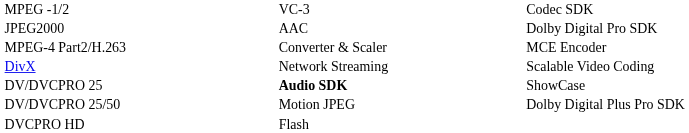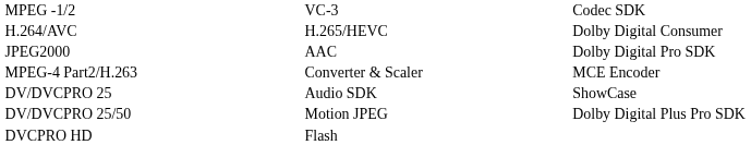+ row: H.264/AVC | H.265/HEVC | Dolby Digital Consumer
- row: DivX | Network Streaming | Scalable Video Coding
DV/DVCPRO 25 | column 2: bold -> normal
